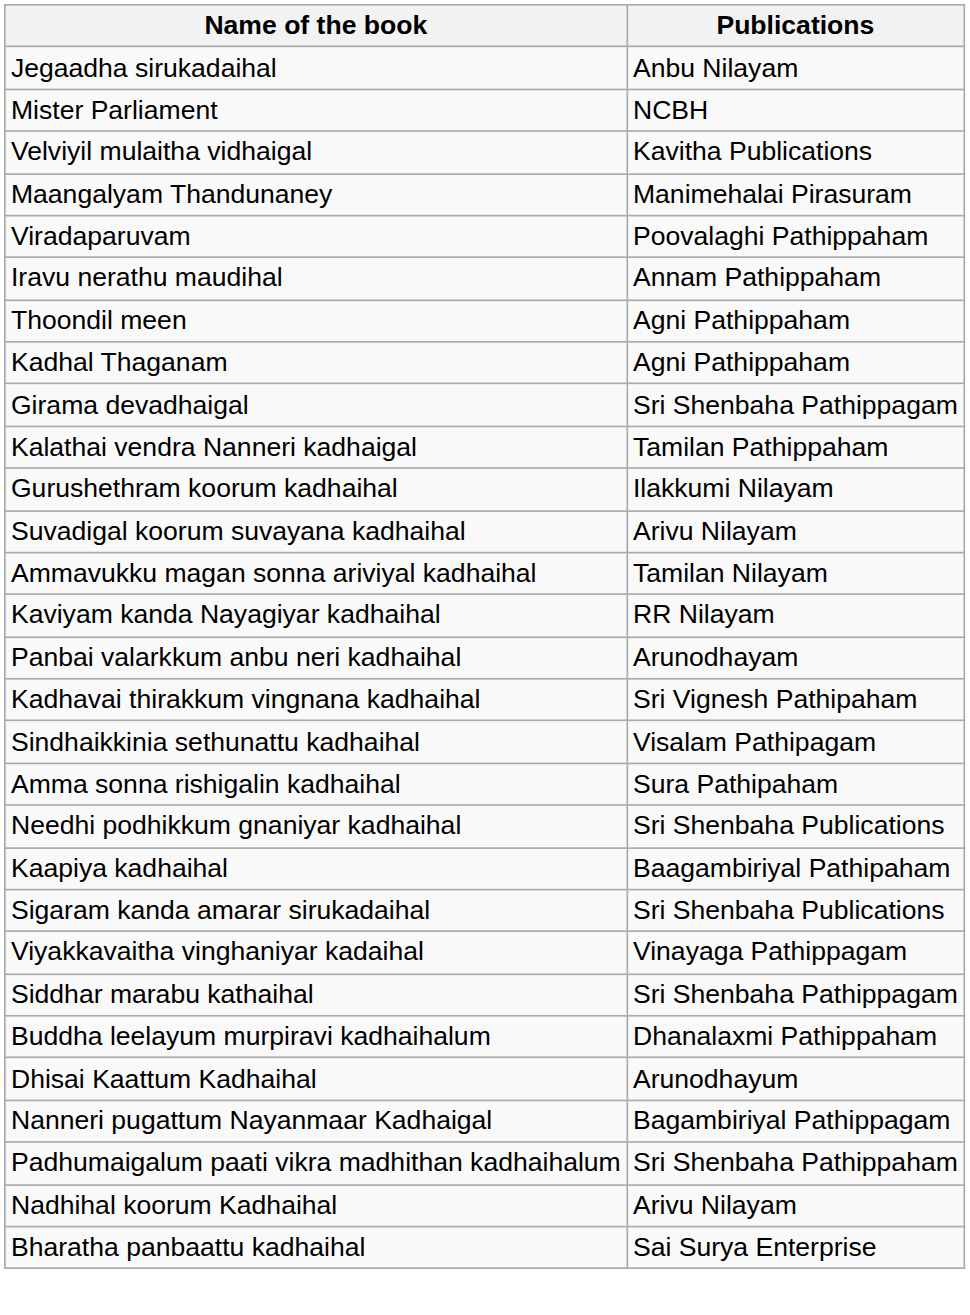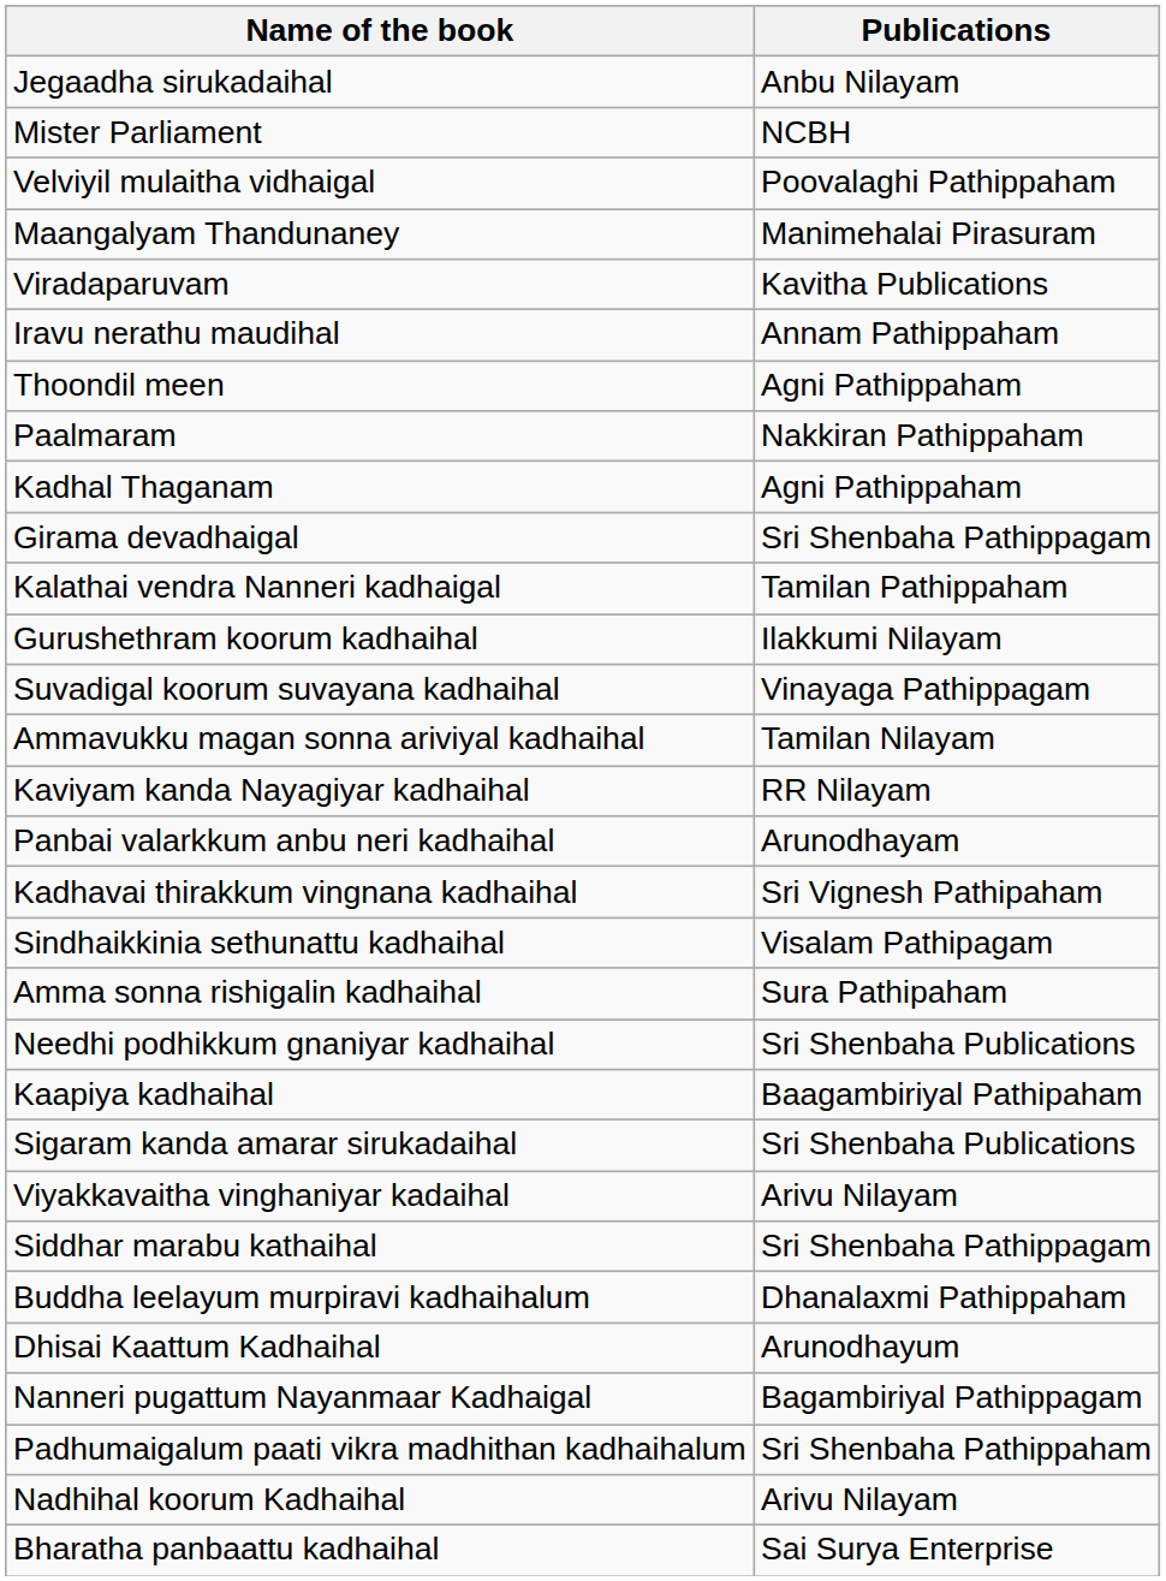Velviyil mulaitha vidhaigal | Publications: Kavitha Publications -> Poovalaghi Pathippaham
Viradaparuvam | Publications: Poovalaghi Pathippaham -> Kavitha Publications
+ row: Paalmaram | Nakkiran Pathippaham
Suvadigal koorum suvayana kadhaihal | Publications: Arivu Nilayam -> Vinayaga Pathippagam
Viyakkavaitha vinghaniyar kadaihal | Publications: Vinayaga Pathippagam -> Arivu Nilayam
